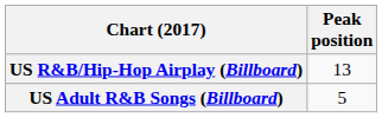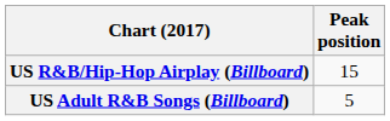US R&B/Hip-Hop Airplay (Billboard) | Peak position: 13 -> 15
